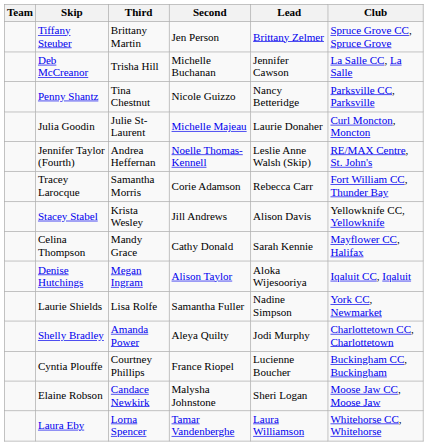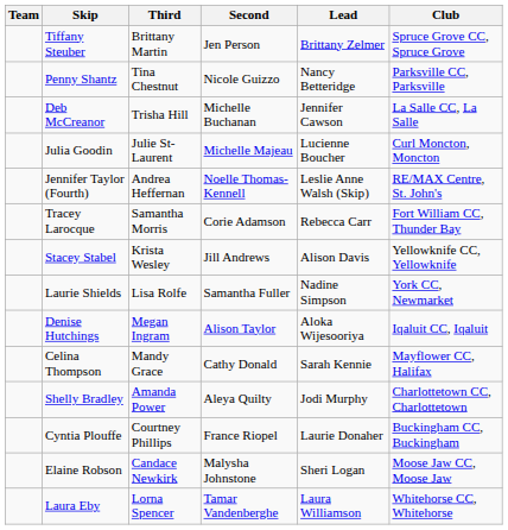rows swapped: Penny Shantz <-> Deb McCreanor
Julia Goodin | Lead: Laurie Donaher -> Lucienne Boucher
rows swapped: Celina Thompson <-> Laurie Shields
Cyntia Plouffe | Lead: Lucienne Boucher -> Laurie Donaher
